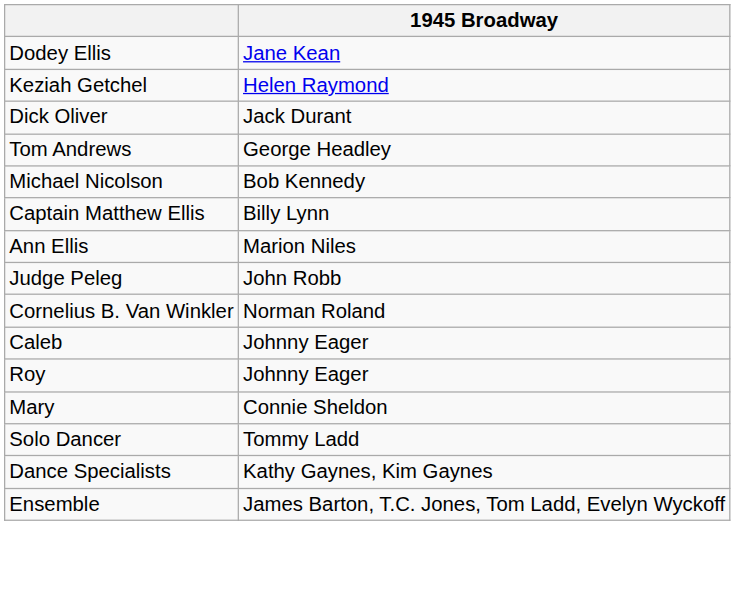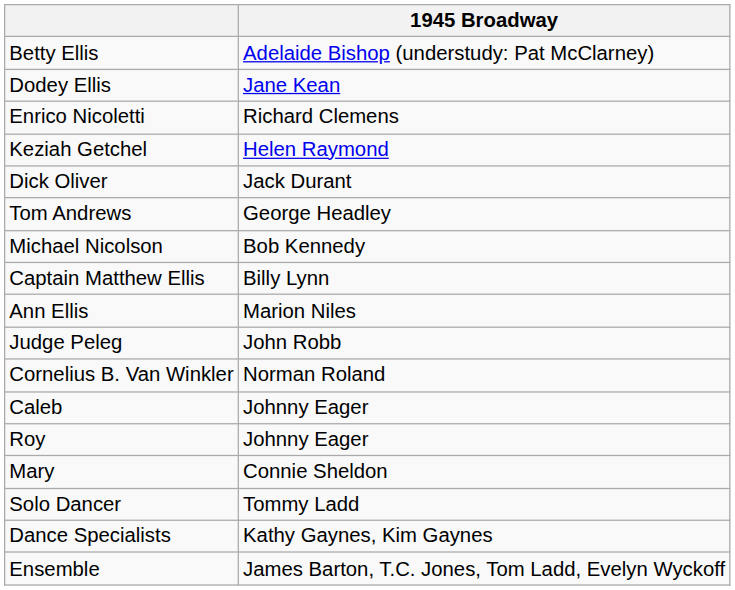+ row: Betty Ellis | Adelaide Bishop (understudy: Pat McClarney)
+ row: Enrico Nicoletti | Richard Clemens
